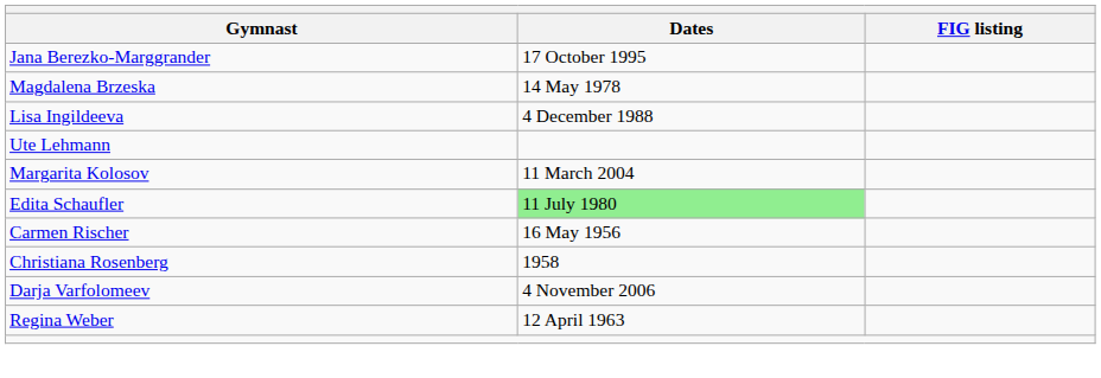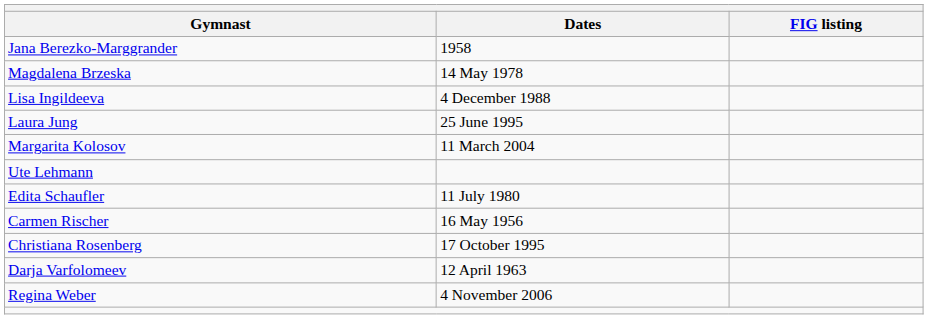Jana Berezko-Marggrander | Dates: 17 October 1995 -> 1958
+ row: Laura Jung | 25 June 1995
rows swapped: Ute Lehmann <-> Margarita Kolosov
Edita Schaufler | Dates: lightgreen background -> no background
Christiana Rosenberg | Dates: 1958 -> 17 October 1995
Darja Varfolomeev | Dates: 4 November 2006 -> 12 April 1963
Regina Weber | Dates: 12 April 1963 -> 4 November 2006
